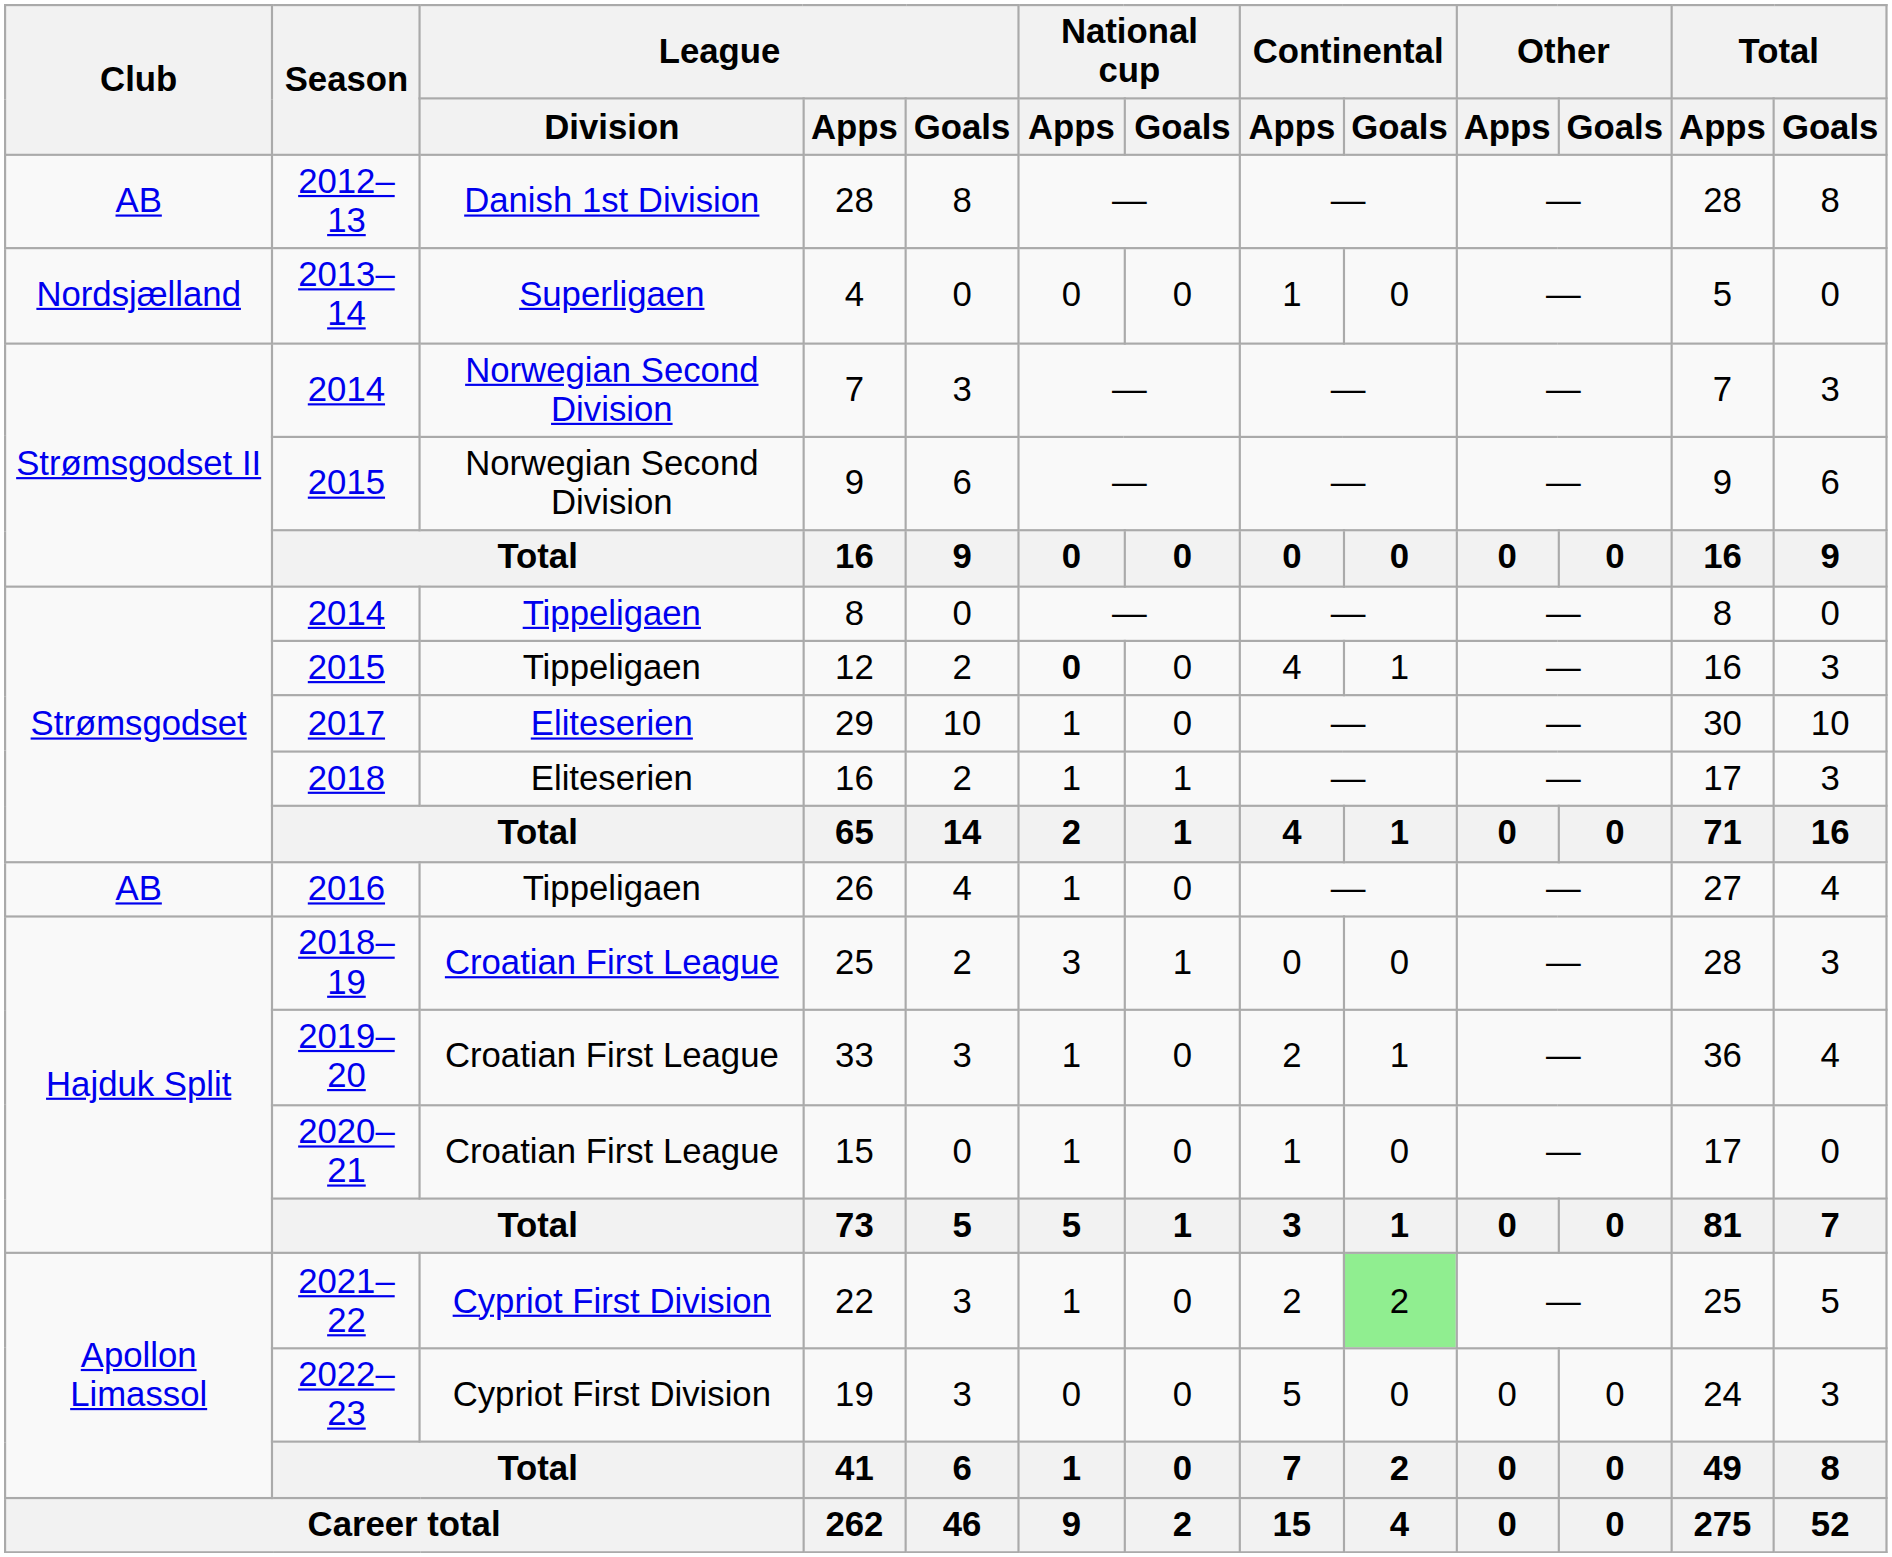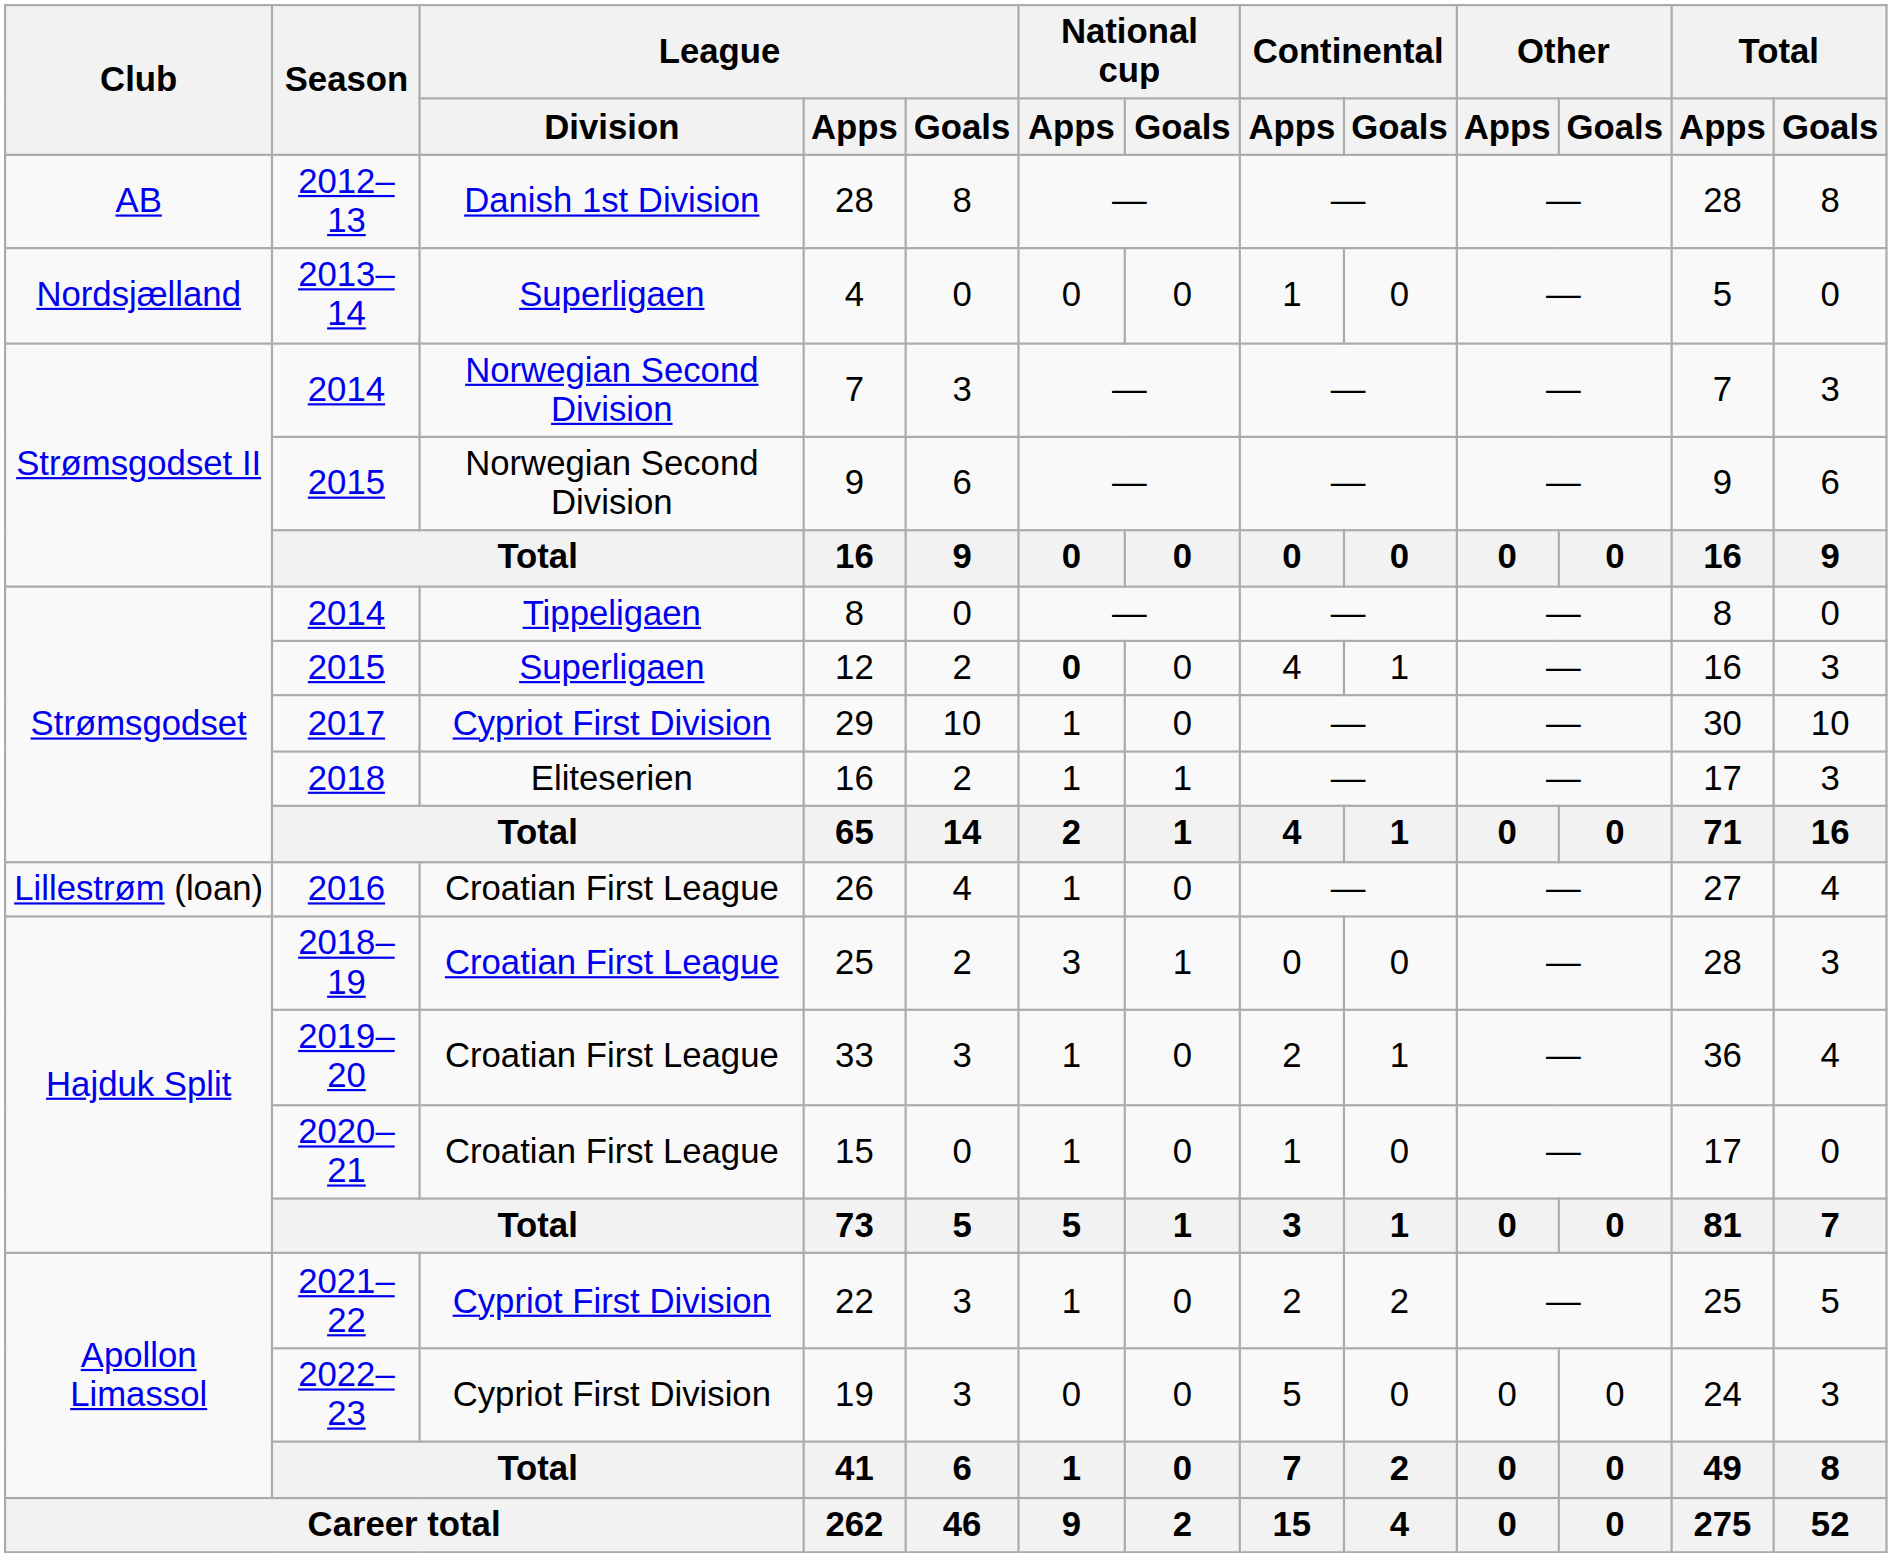12 | League / Division: Tippeligaen -> Superligaen
29 | League / Division: Eliteserien -> Cypriot First Division
26 | Club: AB -> Lillestrøm (loan)
26 | League / Division: Tippeligaen -> Croatian First League
22 | Continental / Goals: lightgreen background -> no background
